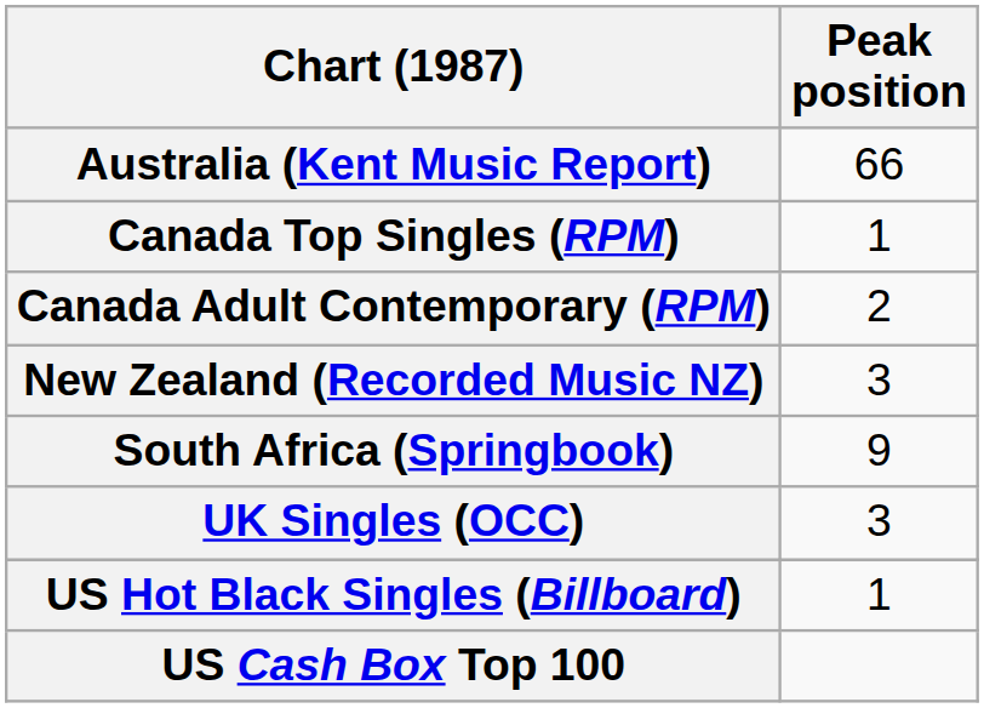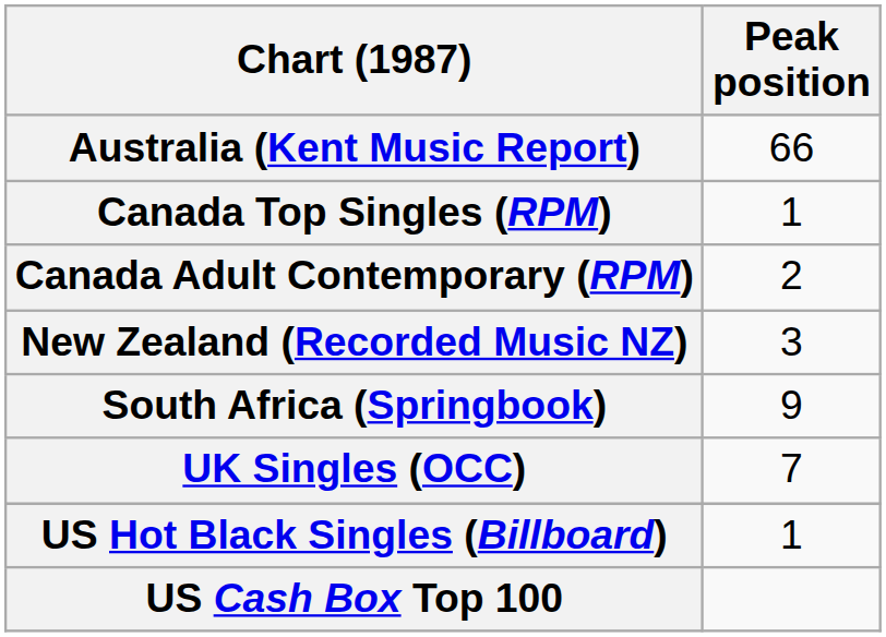UK Singles (OCC) | Peak position: 3 -> 7
